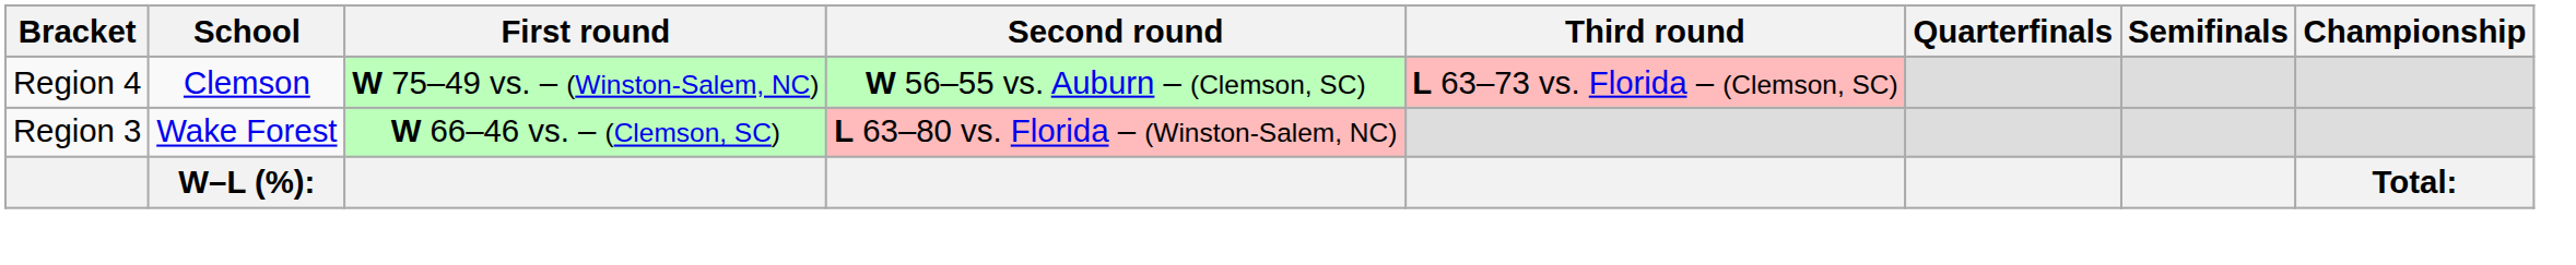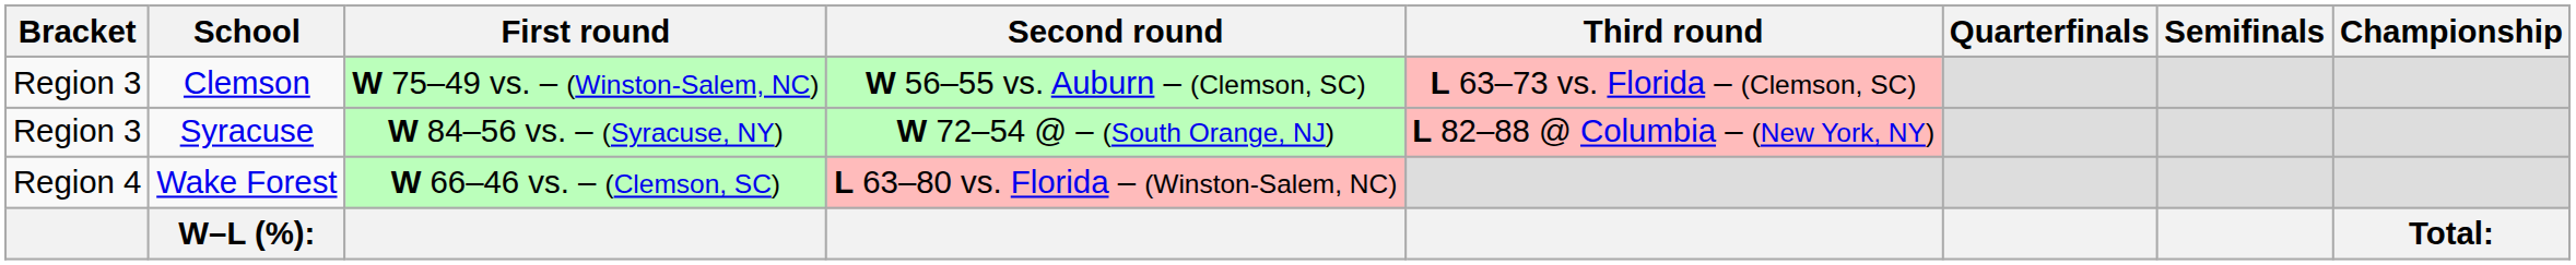Clemson | Bracket: Region 4 -> Region 3
+ row: Region 3 | Syracuse | W 84–56 vs. – (Syracuse, NY) | W 72–54 @ – (South Orange, NJ) | L 82–88 @ Columbia – (New York, NY)
Wake Forest | Bracket: Region 3 -> Region 4
